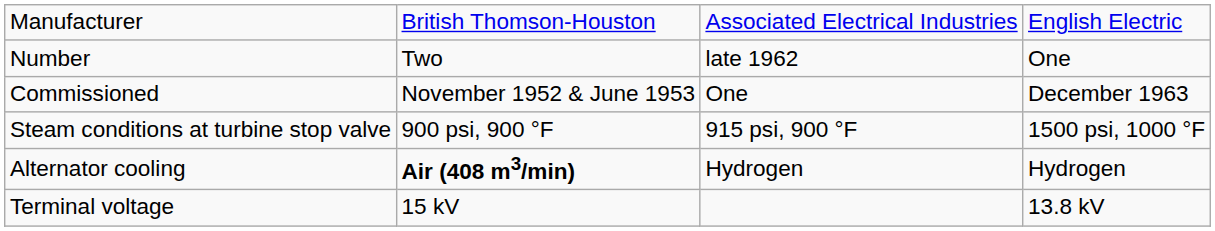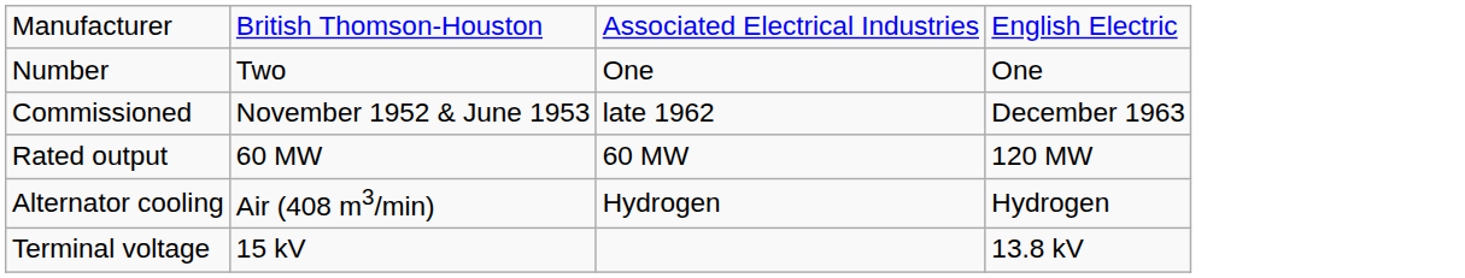Number | column 3: late 1962 -> One
Commissioned | column 3: One -> late 1962
+ row: Rated output | 60 MW | 60 MW | 120 MW
- row: Steam conditions at turbine stop valve | 900 psi, 900 °F | 915 psi, 900 °F | 1500 psi, 1000 °F
Alternator cooling | column 2: bold -> normal
